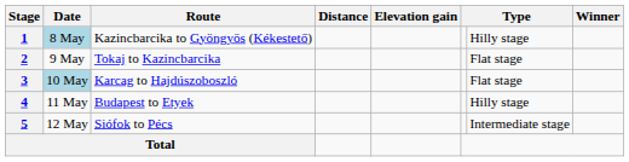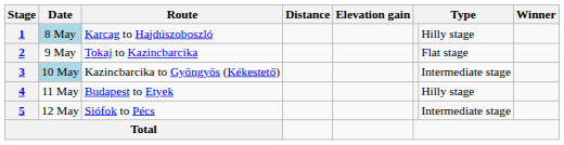1 | Route: Kazincbarcika to Gyöngyös (Kékestető) -> Karcag to Hajdúszoboszló
3 | Route: Karcag to Hajdúszoboszló -> Kazincbarcika to Gyöngyös (Kékestető)
3 | column 7: Flat stage -> Intermediate stage
